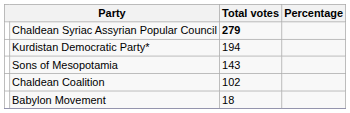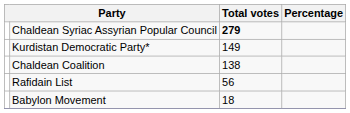Kurdistan Democratic Party* | Total votes: 194 -> 149
- row: Sons of Mesopotamia | 143
Chaldean Coalition | Total votes: 102 -> 138
+ row: Rafidain List | 56
